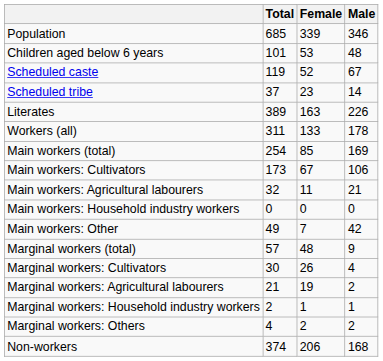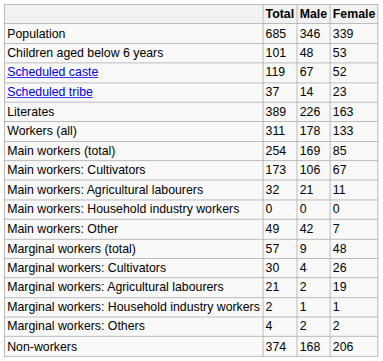columns swapped: Male <-> Female
